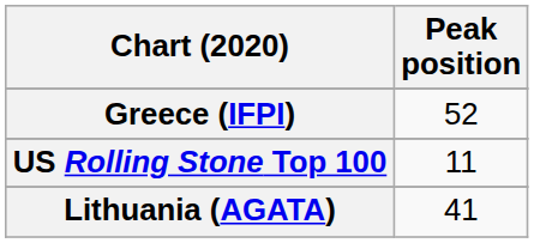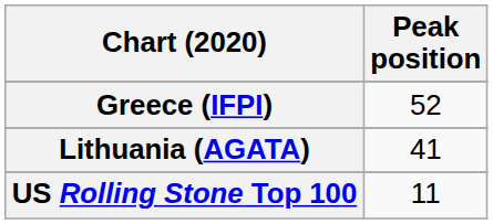rows swapped: Lithuania (AGATA) <-> US Rolling Stone Top 100
